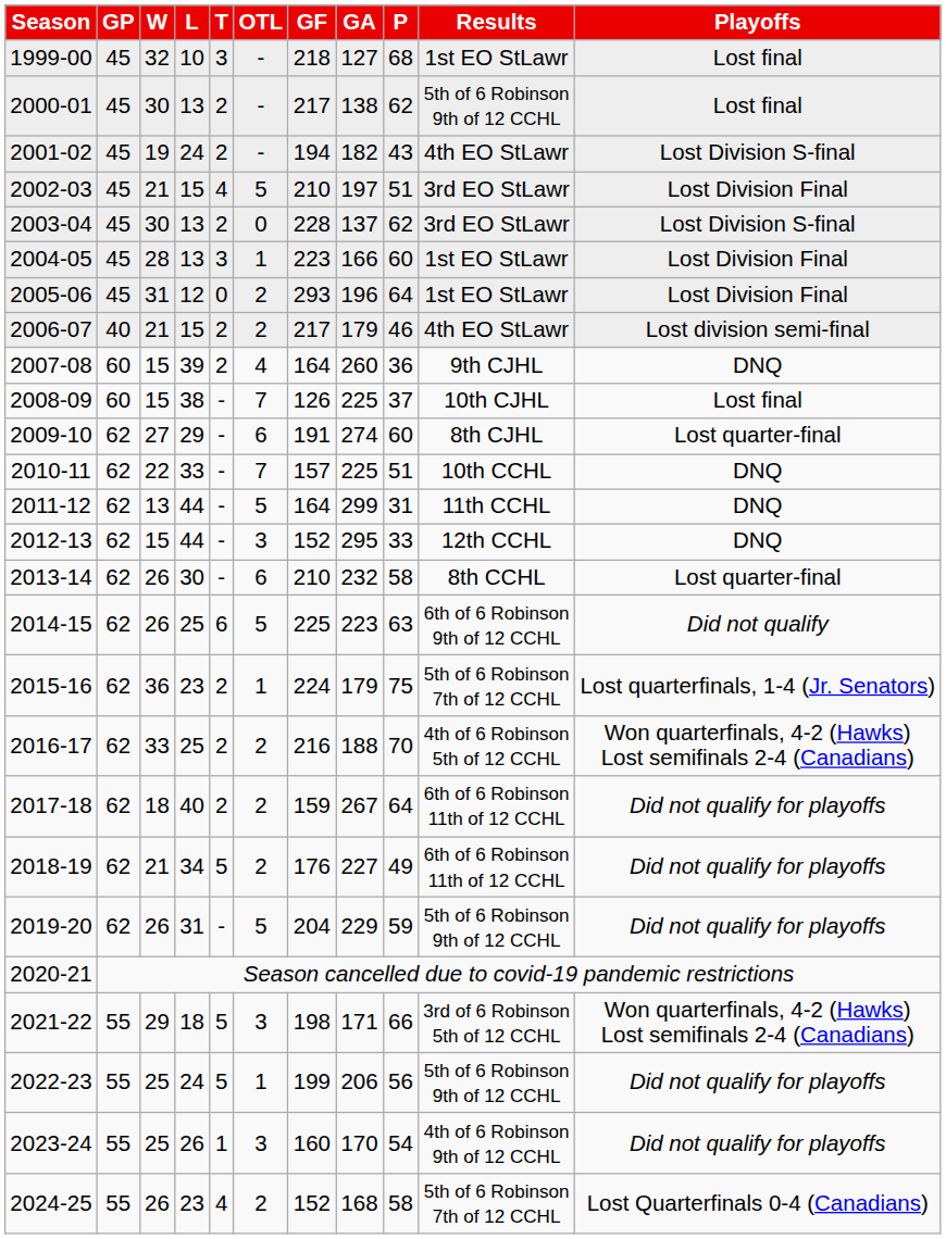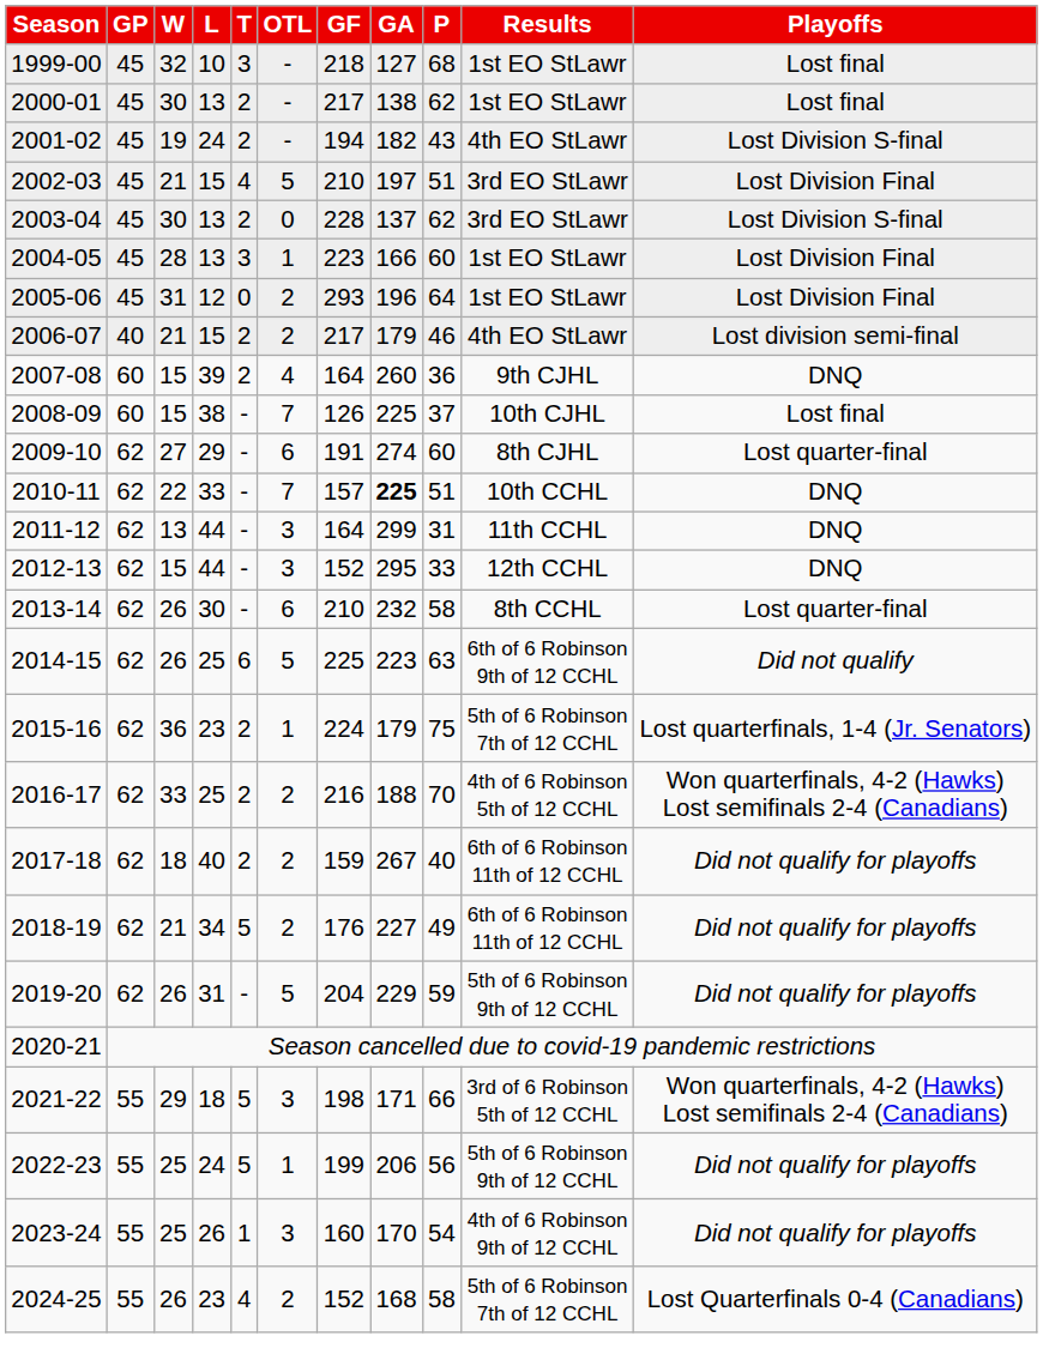2000-01 | Results: 5th of 6 Robinson 9th of 12 CCHL -> 1st EO StLawr
2010-11 | GA: normal -> bold
2011-12 | OTL: 5 -> 3
2017-18 | P: 64 -> 40
